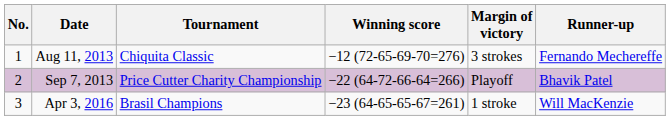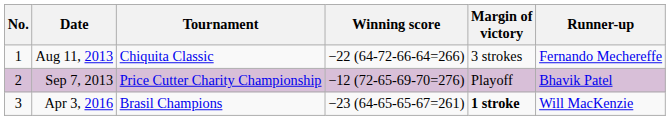Aug 11, 2013 | Winning score: −12 (72-65-69-70=276) -> −22 (64-72-66-64=266)
Sep 7, 2013 | Winning score: −22 (64-72-66-64=266) -> −12 (72-65-69-70=276)
Apr 3, 2016 | Margin of victory: normal -> bold
